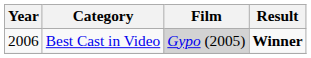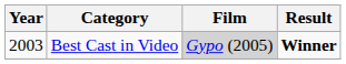Best Cast in Video | Year: 2006 -> 2003
